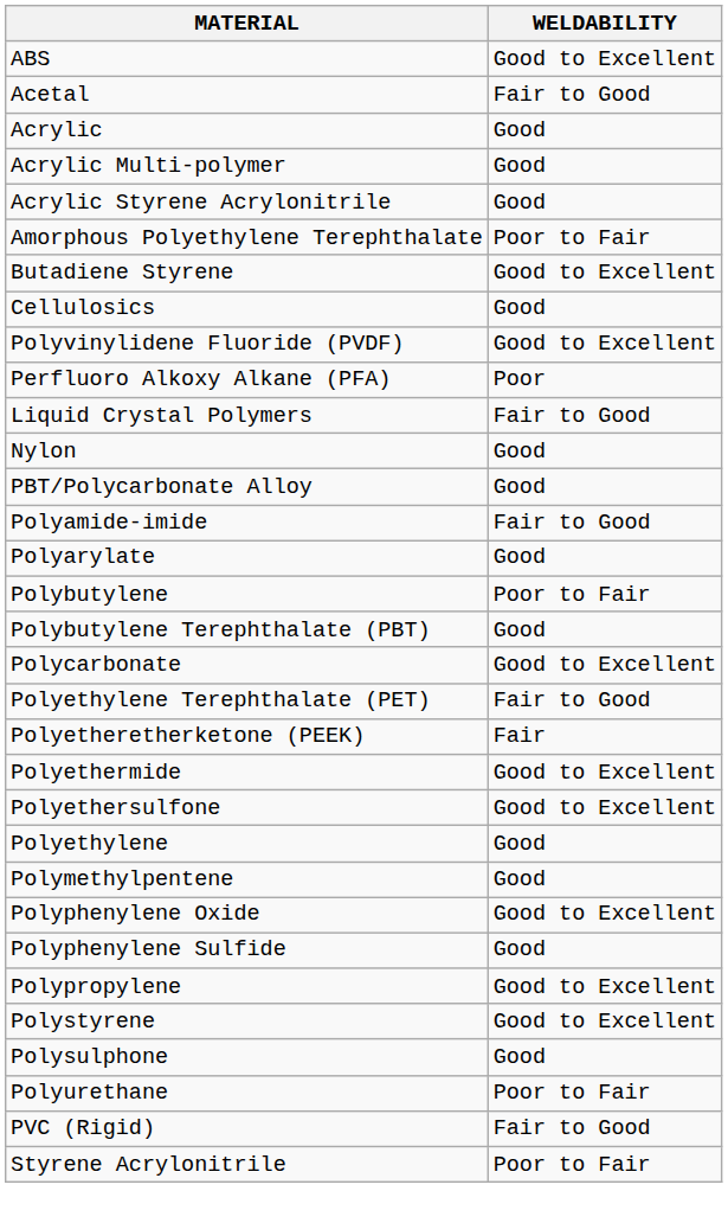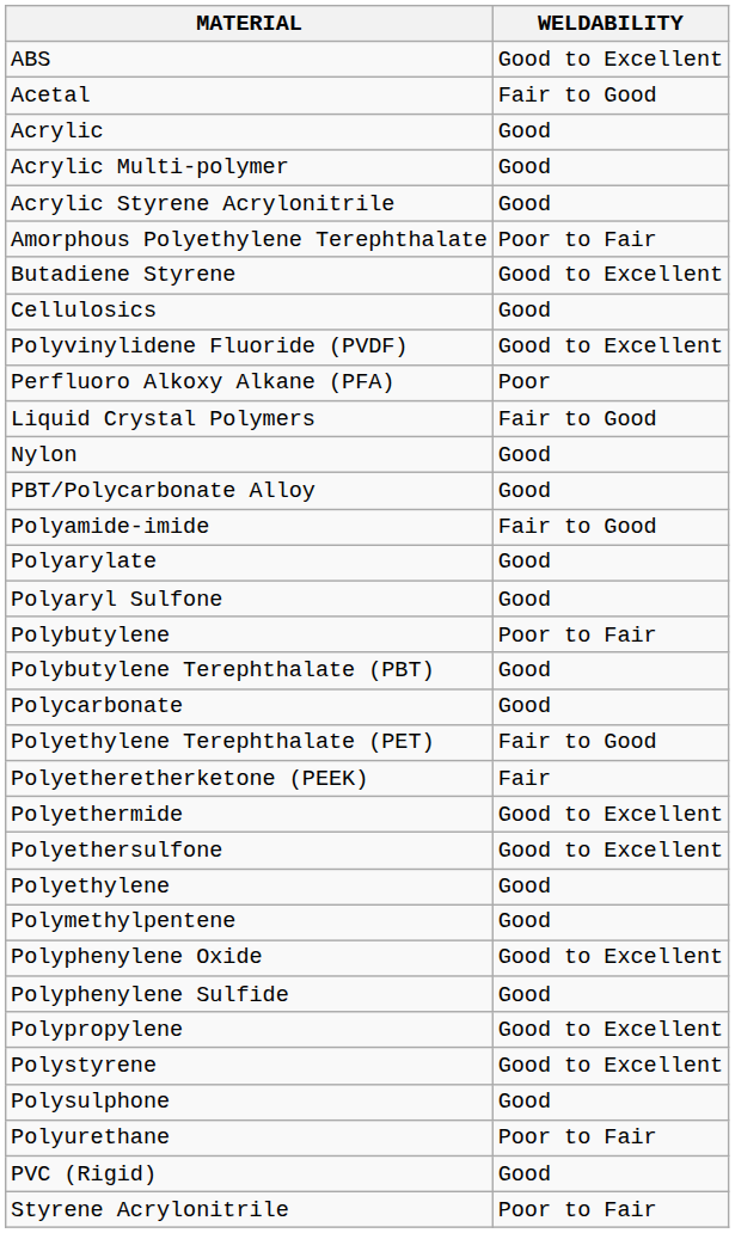+ row: Polyaryl Sulfone | Good
Polycarbonate | WELDABILITY: Good to Excellent -> Good
PVC (Rigid) | WELDABILITY: Fair to Good -> Good
